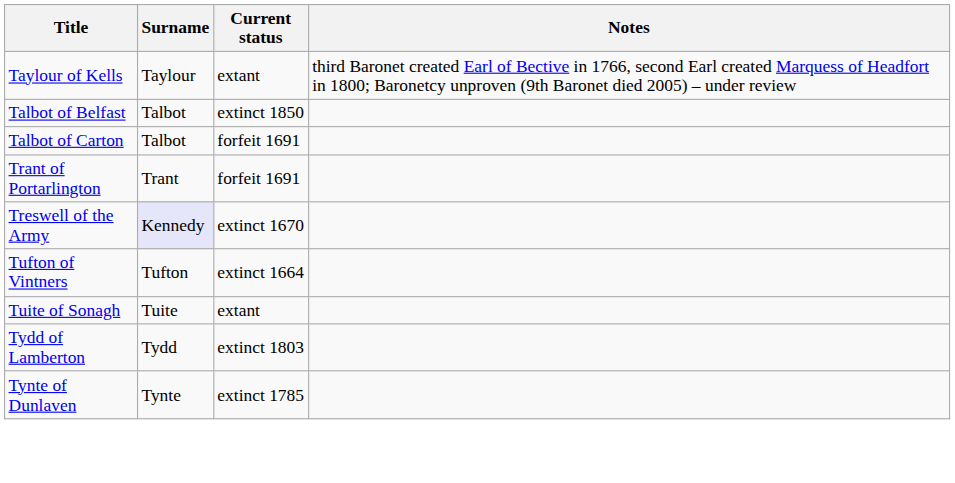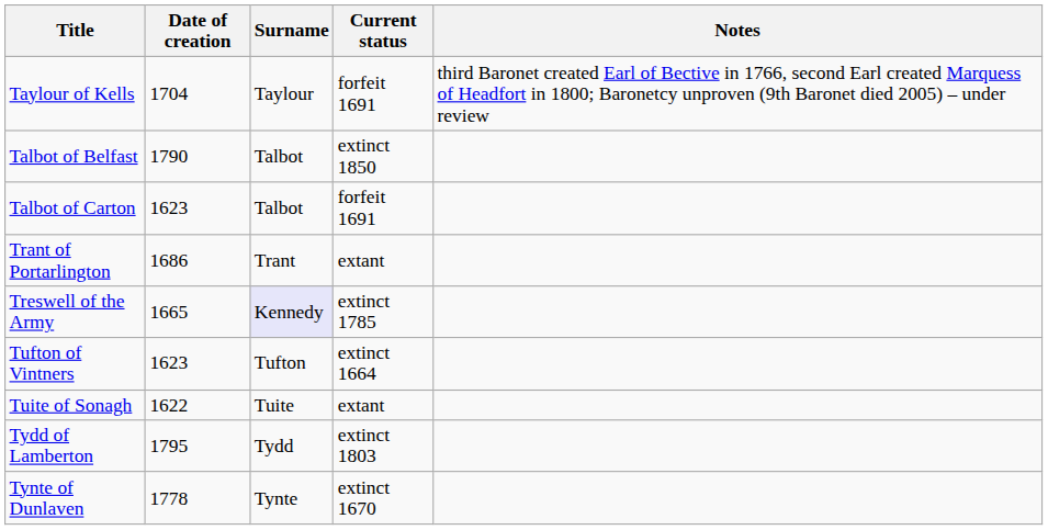+ column: Date of creation | 1704 | 1790 | 1623 | 1686 | 1665 | 1623 | 1622 | 1795 | 1778
Taylour of Kells | Current status: extant -> forfeit 1691
Trant of Portarlington | Current status: forfeit 1691 -> extant
Treswell of the Army | Current status: extinct 1670 -> extinct 1785
Tynte of Dunlaven | Current status: extinct 1785 -> extinct 1670
